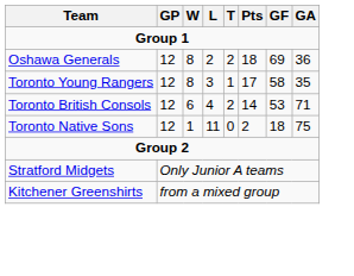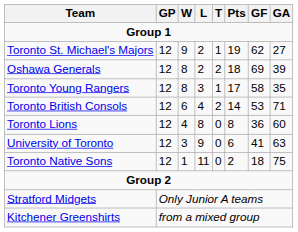+ row: Toronto St. Michael's Majors | 12 | 9 | 2 | 1 | 19 | 62 | 27
Oshawa Generals | GA: 36 -> 39
+ row: Toronto Lions | 12 | 4 | 8 | 0 | 8 | 36 | 60
+ row: University of Toronto | 12 | 3 | 9 | 0 | 6 | 41 | 63
